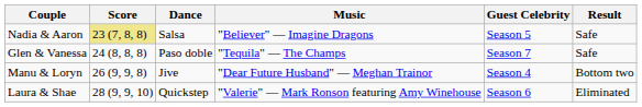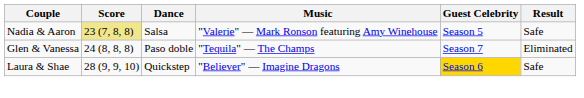Nadia & Aaron | Music: "Believer" — Imagine Dragons -> "Valerie" — Mark Ronson featuring Amy Winehouse
Glen & Vanessa | Result: Safe -> Eliminated
- row: Manu & Loryn | 26 (9, 9, 8) | Jive | "Dear Future Husband" — Meghan Trainor | Season 4 | Bottom two
Laura & Shae | Music: "Valerie" — Mark Ronson featuring Amy Winehouse -> "Believer" — Imagine Dragons
Laura & Shae | Guest Celebrity: no background -> gold background
Laura & Shae | Result: Eliminated -> Safe
